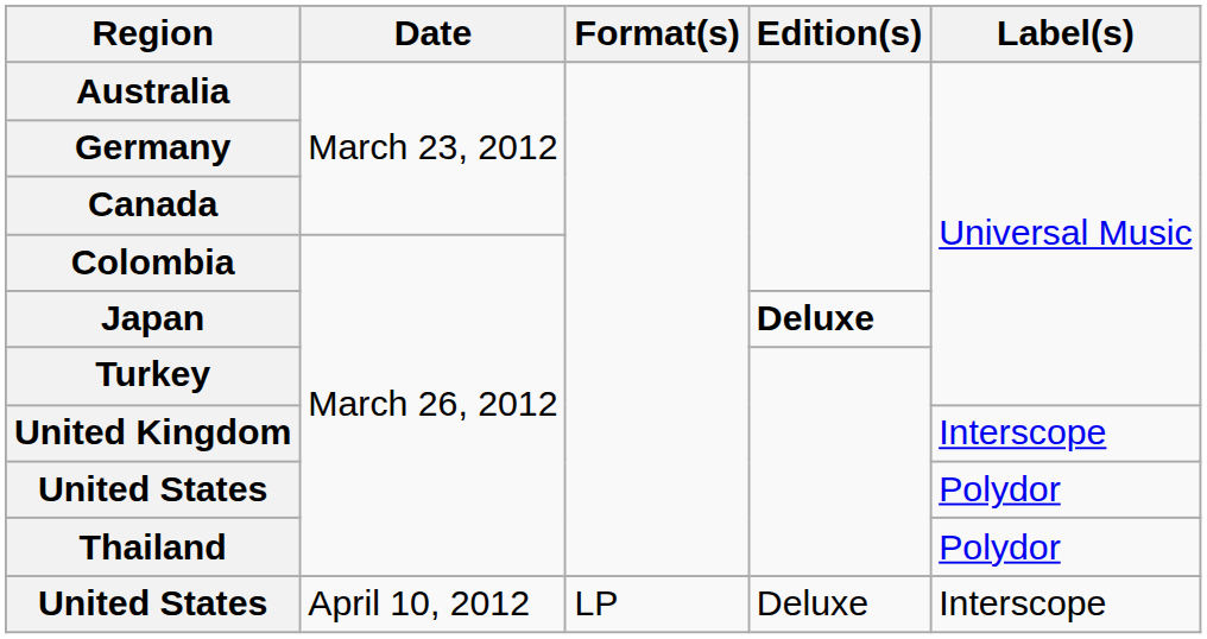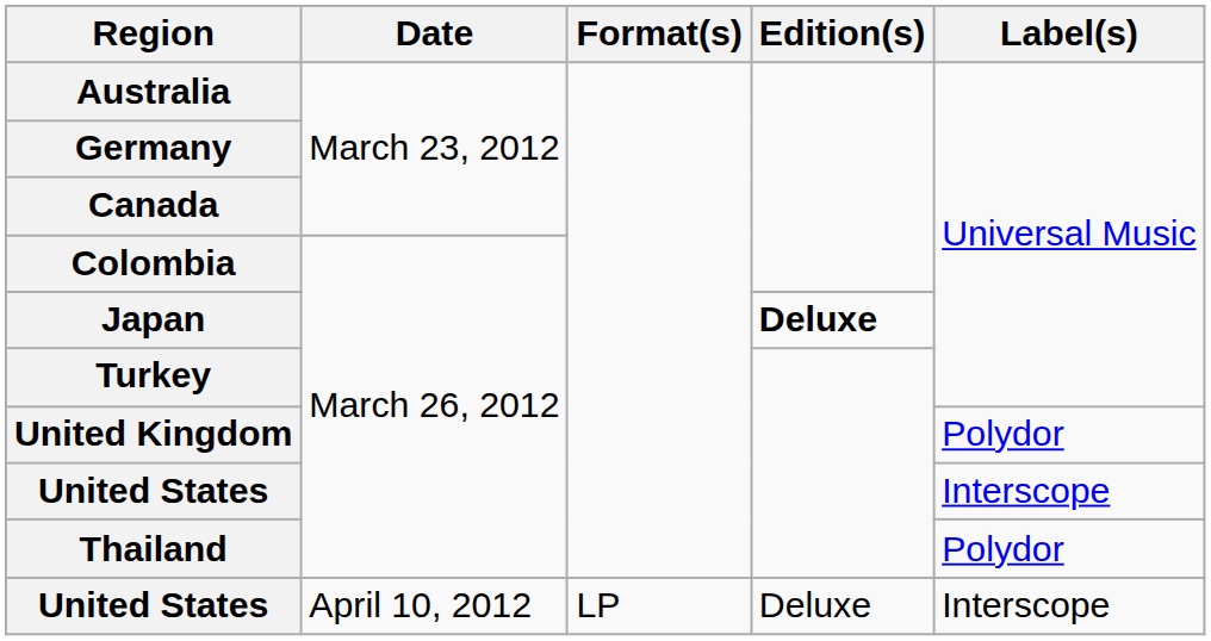United Kingdom | Label(s): Interscope -> Polydor
United States / March 26, 2012 | Label(s): Polydor -> Interscope
